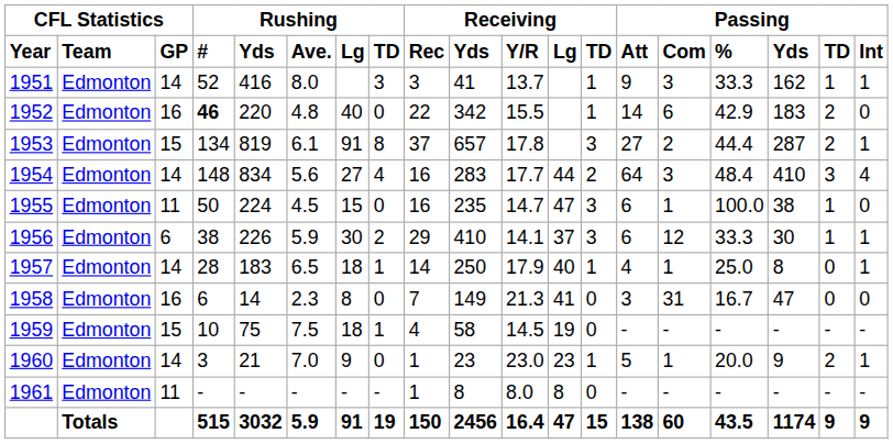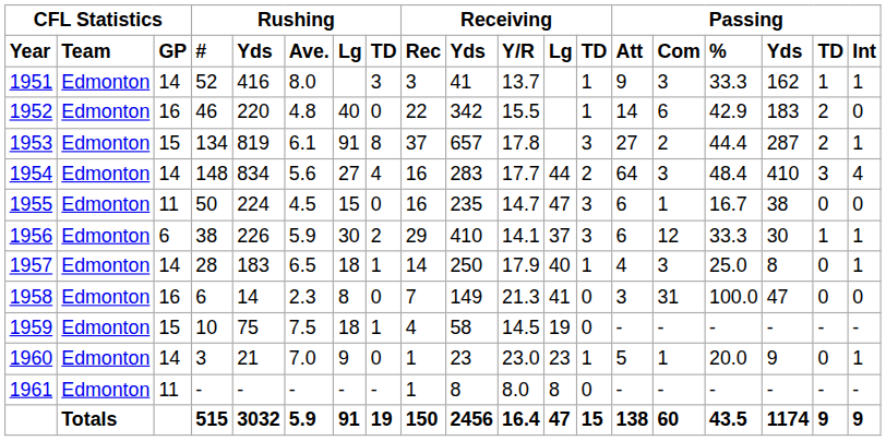1952 | column 4: bold -> normal
1955 | column 16: 100.0 -> 16.7
1955 | column 18: 1 -> 0
1957 | column 15: 1 -> 3
1958 | column 16: 16.7 -> 100.0
1960 | column 18: 2 -> 0
